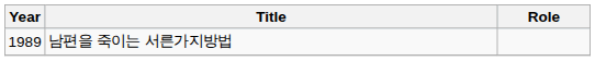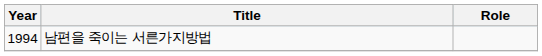남편을 죽이는 서른가지방법 | Year: 1989 -> 1994
